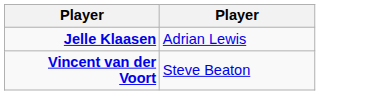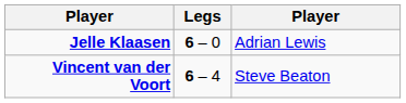+ column: Legs | 6 – 0 | 6 – 4
